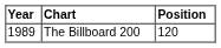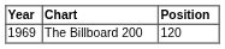The Billboard 200 | Year: 1989 -> 1969
